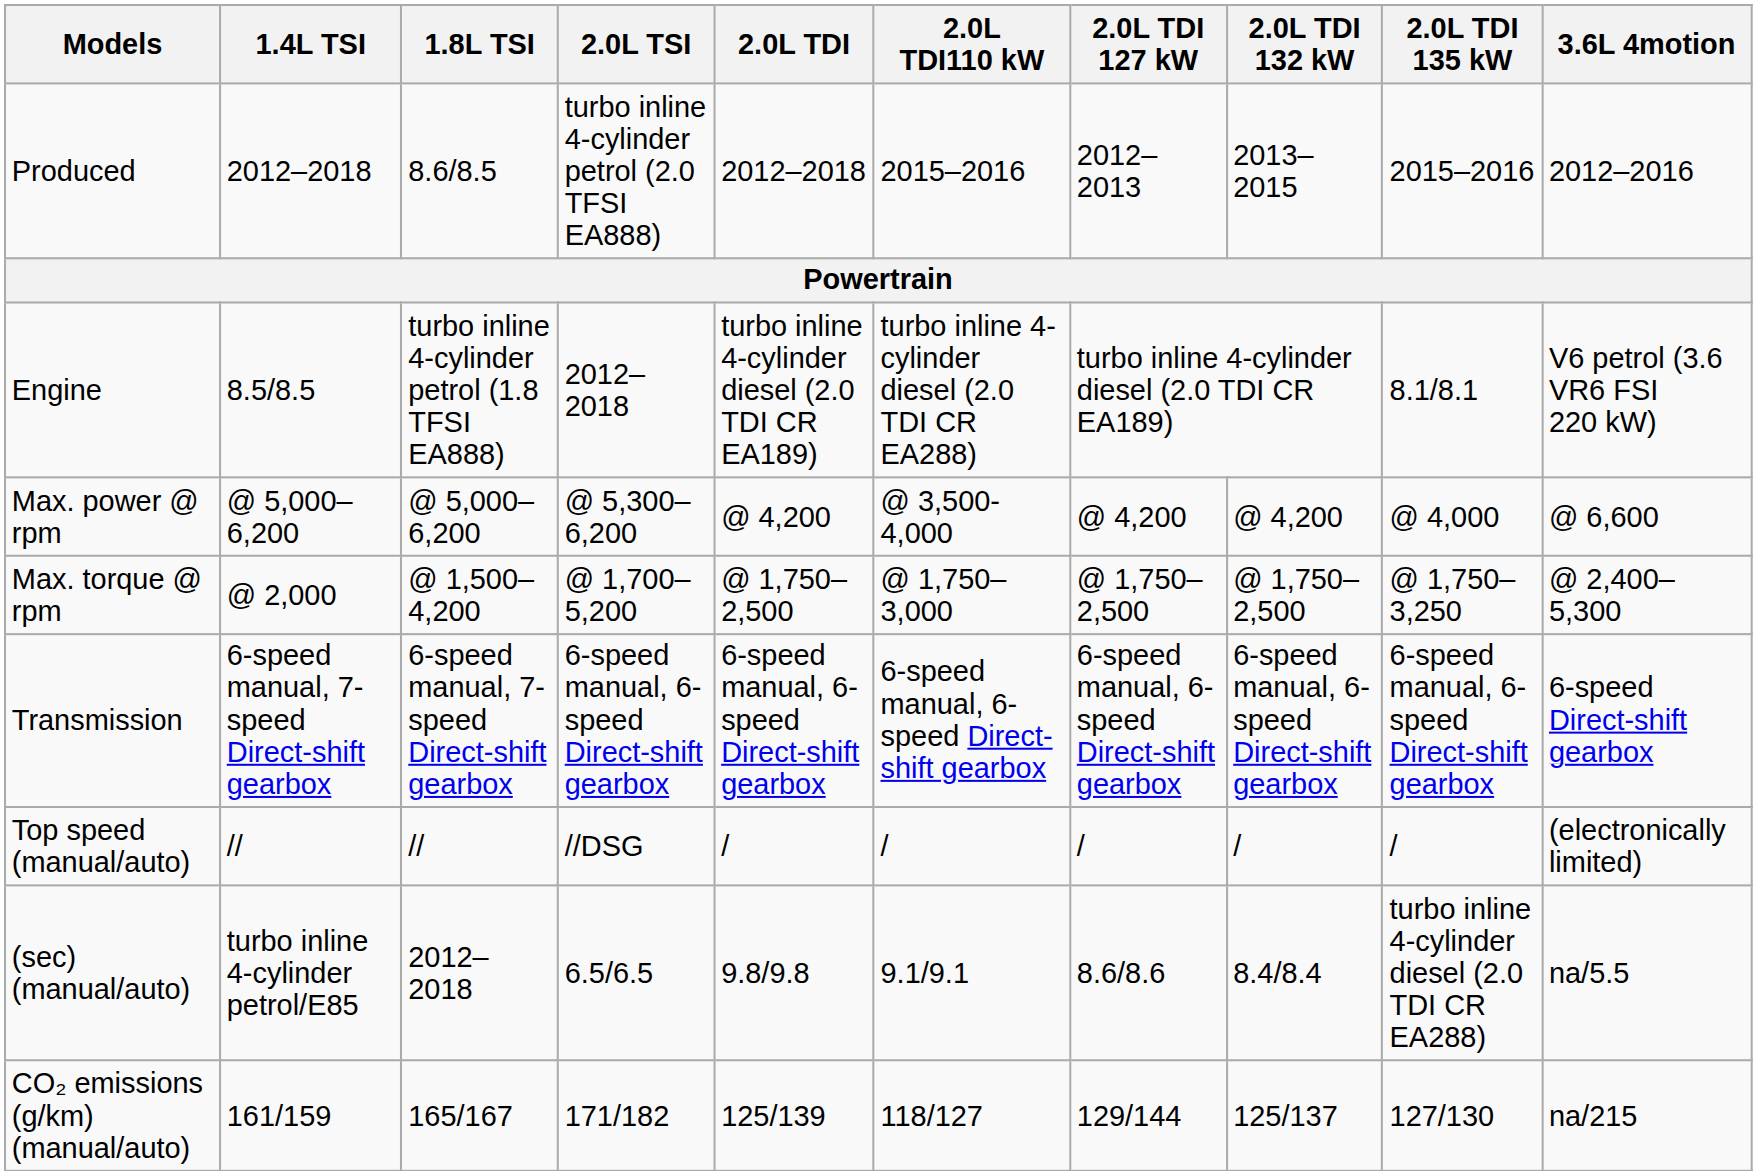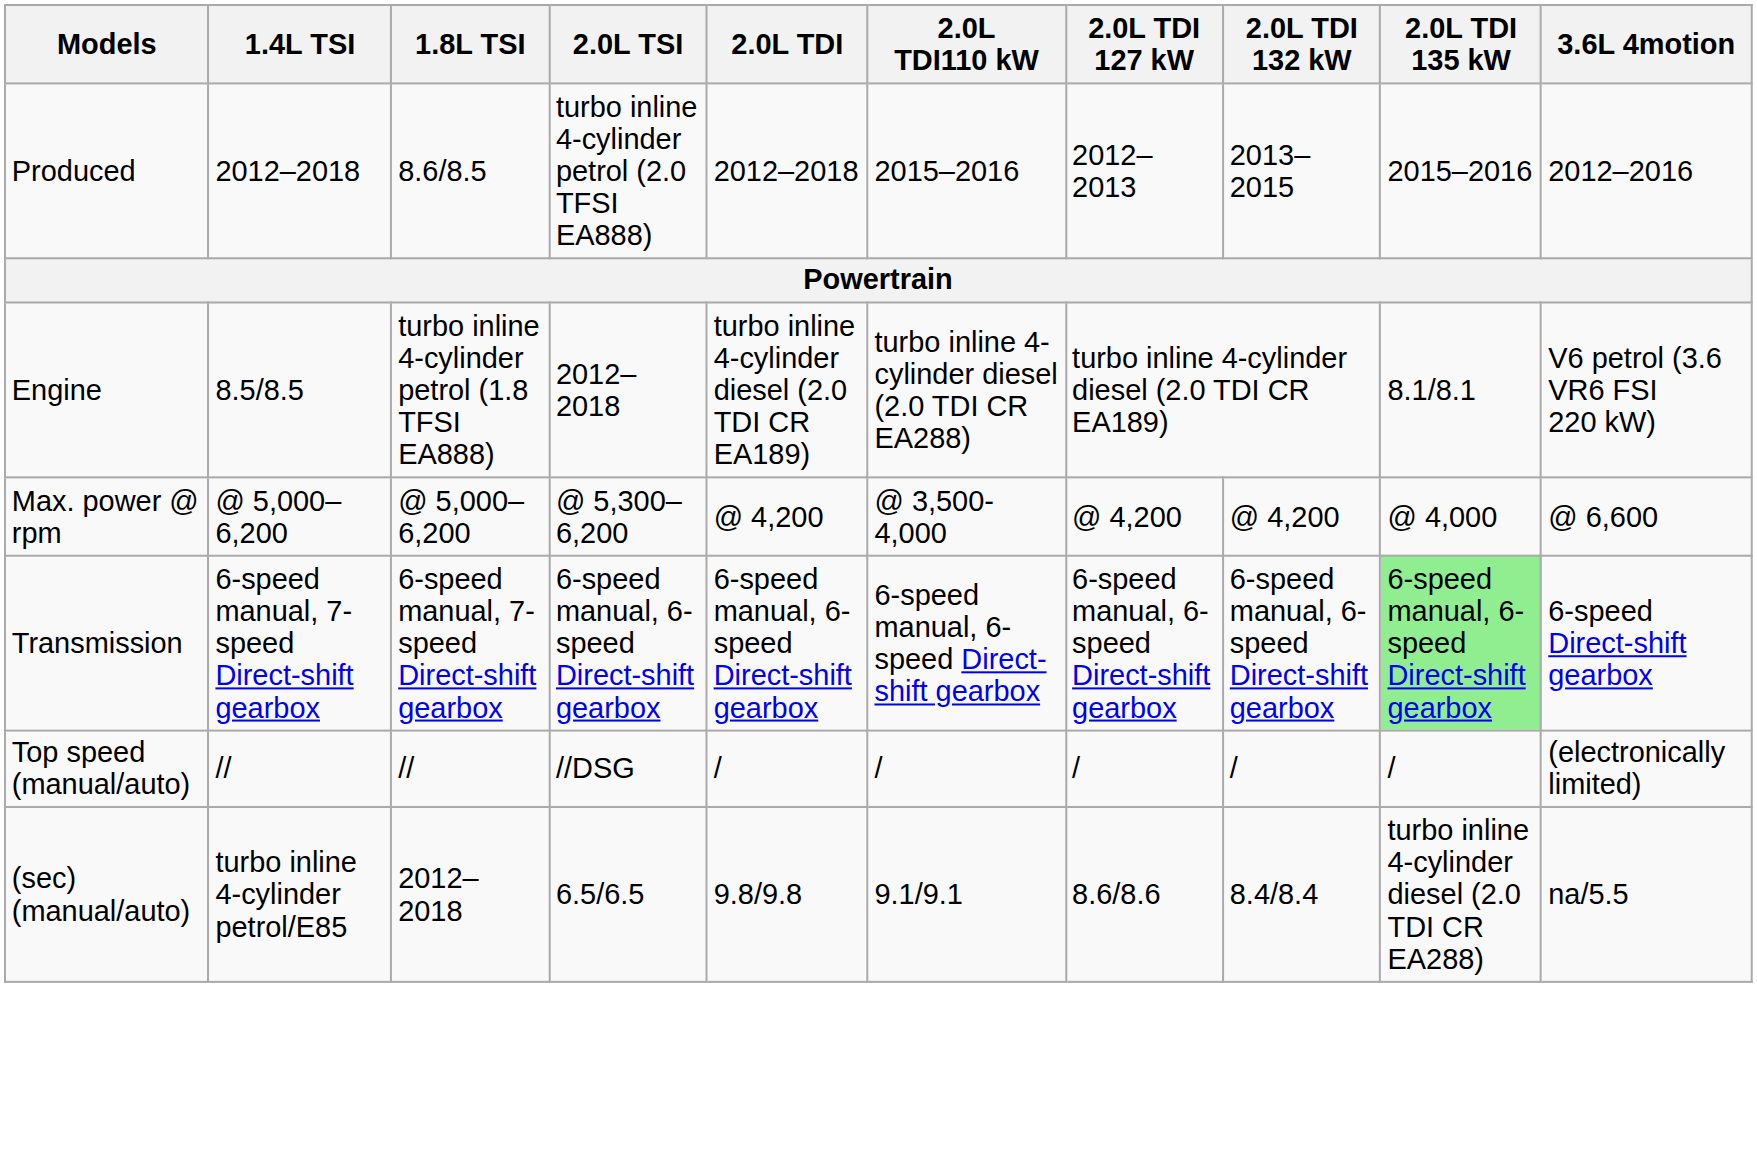- row: Max. torque @ rpm | @ 2,000 | @ 1,500–4,200 | @ 1,700–5,200 | @ 1,750–2,500 | @ 1,750–3,000 | @ 1,750–2,500 | @ 1,750–2,500 | @ 1,750–3,250 | @ 2,400–5,300
Transmission | 2.0L TDI 135 kW: no background -> lightgreen background
- row: CO₂ emissions (g/km) (manual/auto) | 161/159 | 165/167 | 171/182 | 125/139 | 118/127 | 129/144 | 125/137 | 127/130 | na/215
